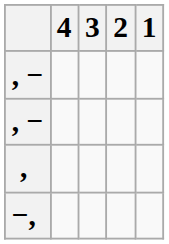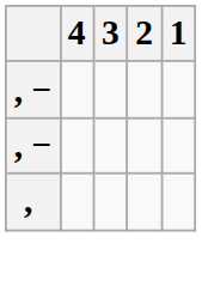- row: −,
